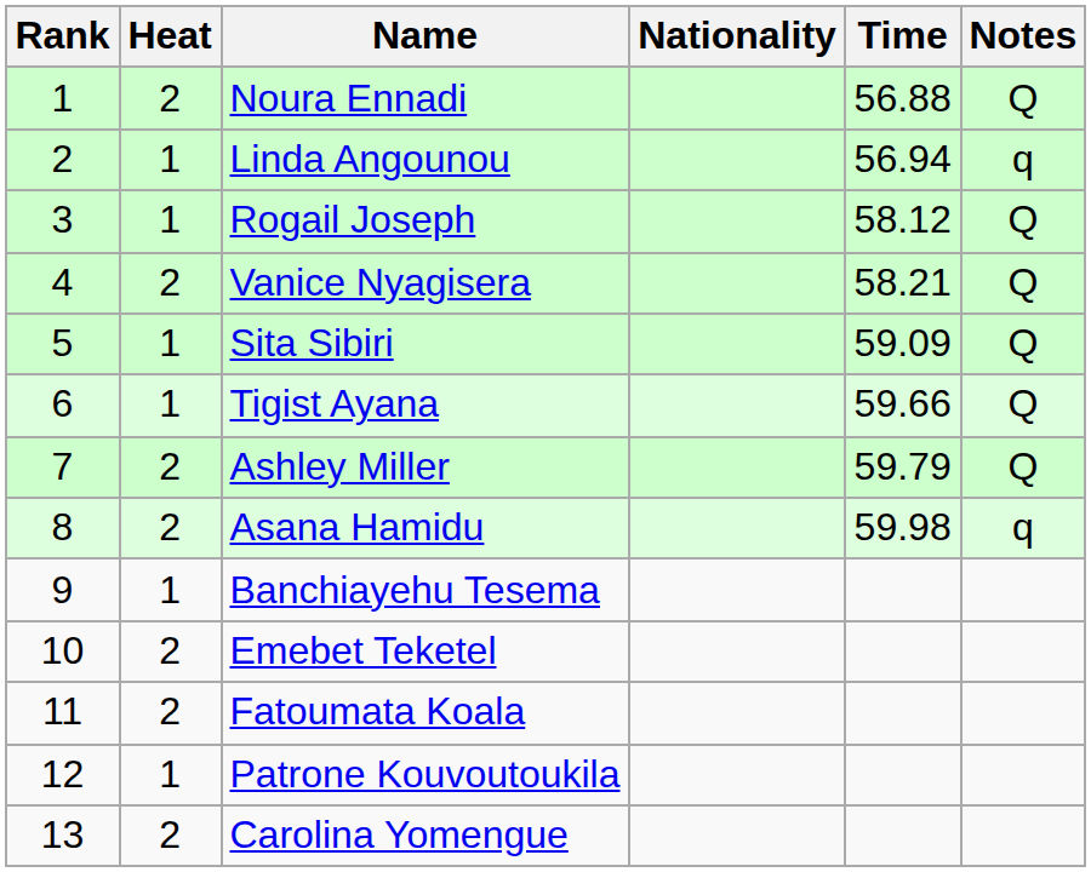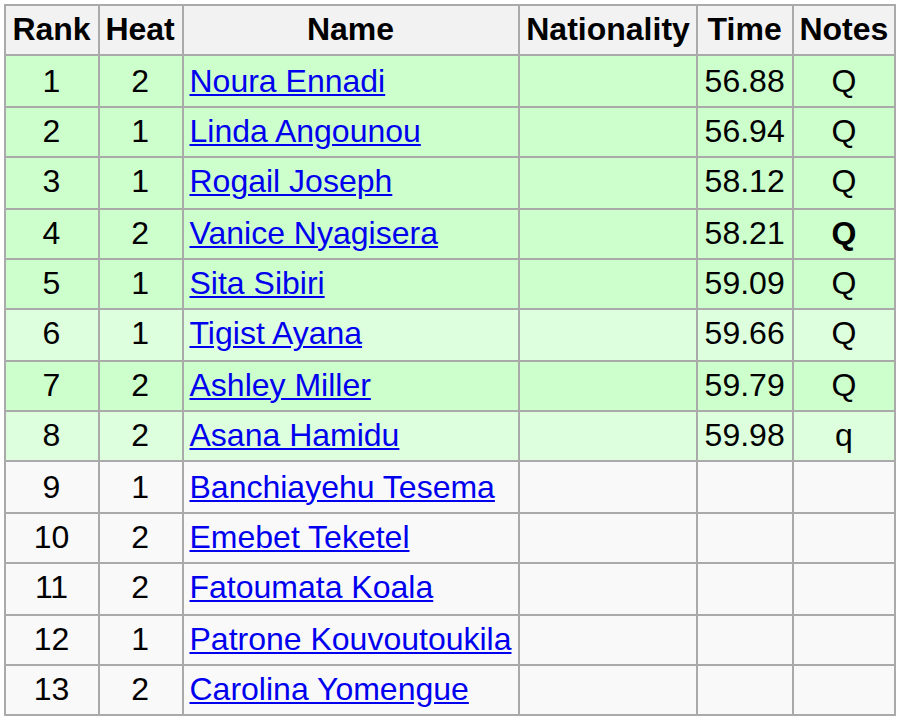Linda Angounou | Notes: q -> Q
Vanice Nyagisera | Notes: normal -> bold
